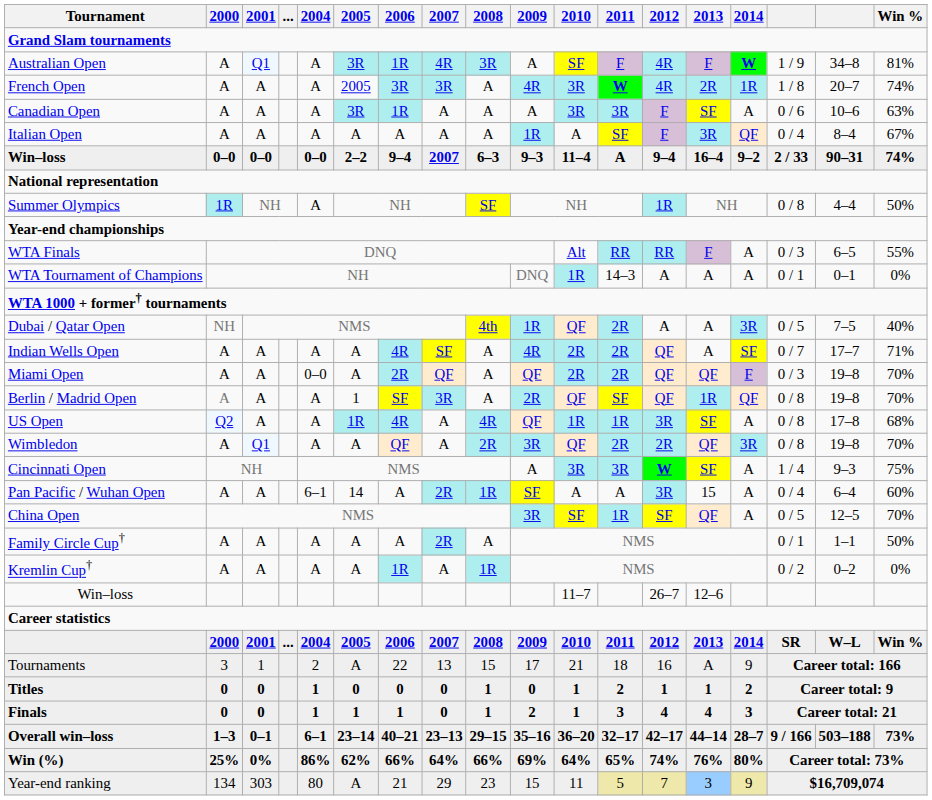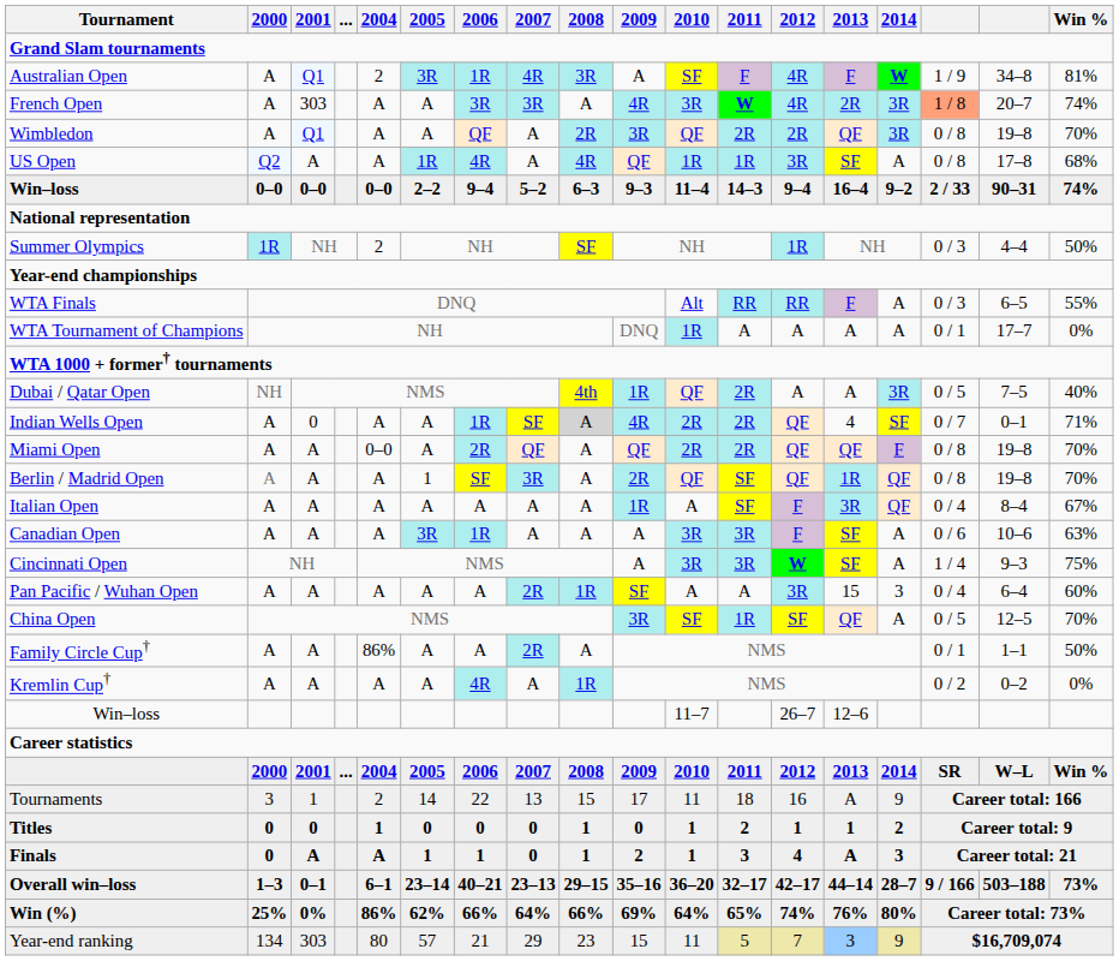Australian Open | 2004: A -> 2
French Open | 2001: A -> 303
French Open | 2005: 2005 -> A
French Open | 2014: 1R -> 3R
French Open | column 16: no background -> lightsalmon background
rows swapped: Wimbledon <-> Canadian Open
rows swapped: US Open <-> Italian Open
Win–loss / 0–0 | 2007: 2007 -> 5–2
Win–loss / 0–0 | 2011: A -> 14–3
Summer Olympics | 2004: A -> 2
Summer Olympics | column 16: 0 / 8 -> 0 / 3
WTA Tournament of Champions | 2011: 14–3 -> A
WTA Tournament of Champions | column 17: 0–1 -> 17–7
Indian Wells Open | 2001: A -> 0
Indian Wells Open | 2006: 4R -> 1R
Indian Wells Open | 2008: no background -> lightgrey background
Indian Wells Open | 2013: A -> 4
Indian Wells Open | column 17: 17–7 -> 0–1
Miami Open | column 16: 0 / 3 -> 0 / 8
Pan Pacific / Wuhan Open | 2004: 6–1 -> A
Pan Pacific / Wuhan Open | 2005: 14 -> A
Pan Pacific / Wuhan Open | 2014: A -> 3
Family Circle Cup† | 2004: A -> 86%
Kremlin Cup† | 2006: 1R -> 4R
Tournaments | 2005: A -> 14
Tournaments | 2010: 21 -> 11
Finals | 2001: 0 -> A
Finals | 2004: 1 -> A
Finals | 2013: 4 -> A
Year-end ranking | 2005: A -> 57
